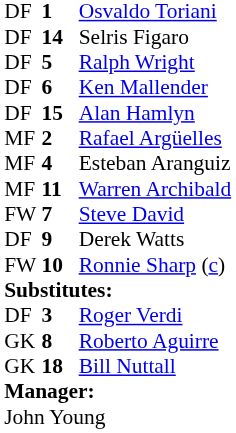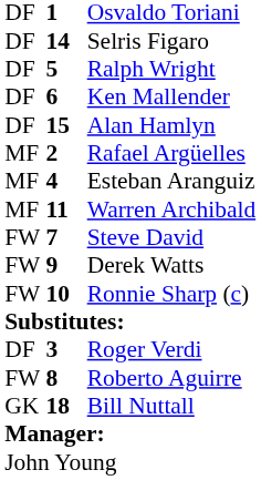Derek Watts | column 1: DF -> FW
Roberto Aguirre | column 1: GK -> FW
